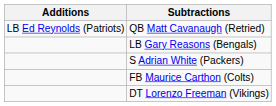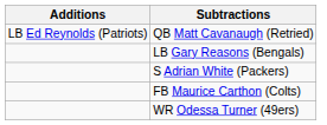+ row: WR Odessa Turner (49ers)
- row: DT Lorenzo Freeman (Vikings)
